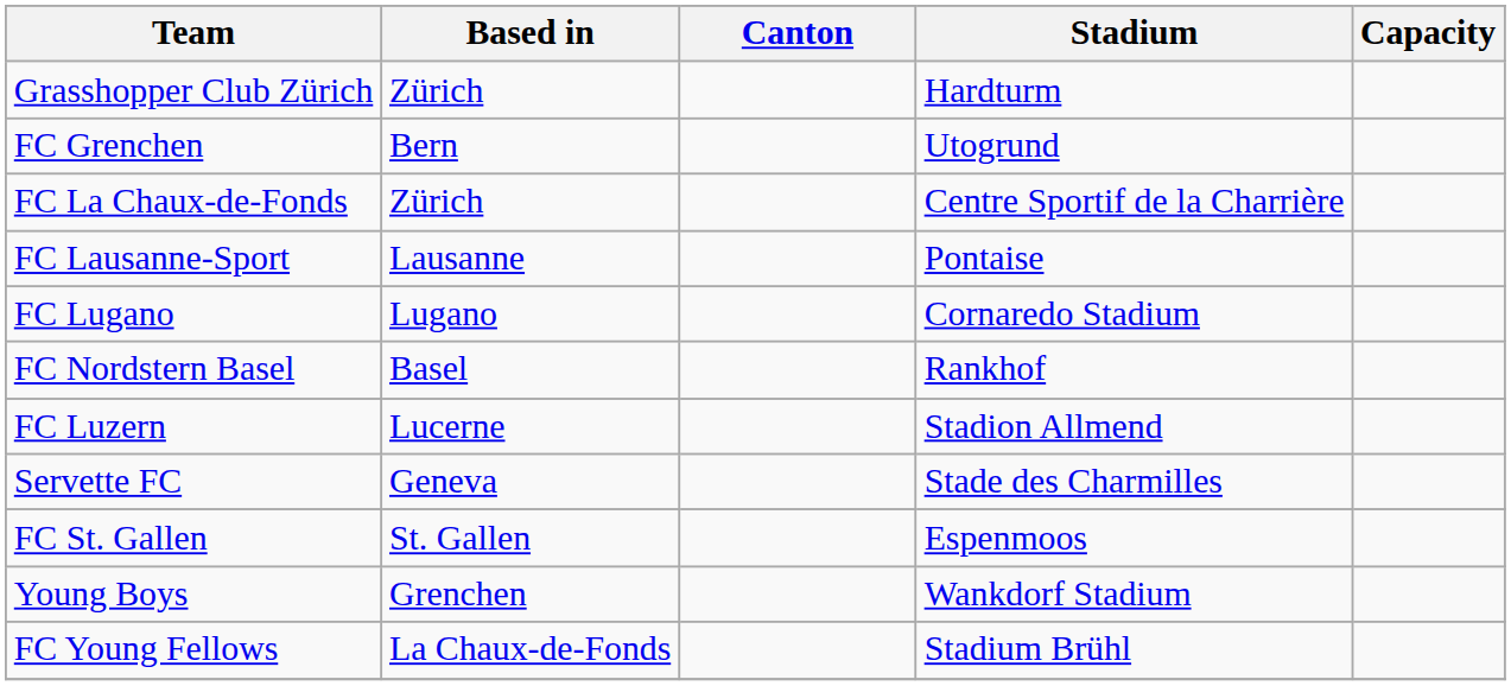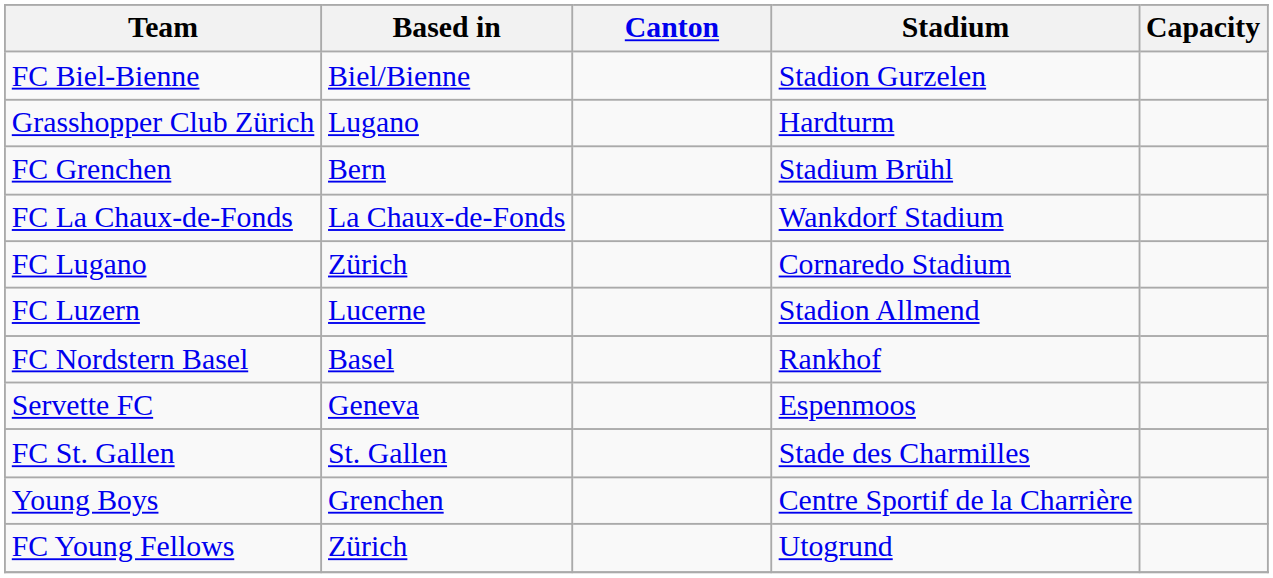+ row: FC Biel-Bienne | Biel/Bienne | Stadion Gurzelen
Grasshopper Club Zürich | Based in: Zürich -> Lugano
FC Grenchen | Stadium: Utogrund -> Stadium Brühl
FC La Chaux-de-Fonds | Based in: Zürich -> La Chaux-de-Fonds
FC La Chaux-de-Fonds | Stadium: Centre Sportif de la Charrière -> Wankdorf Stadium
- row: FC Lausanne-Sport | Lausanne | Pontaise
FC Lugano | Based in: Lugano -> Zürich
rows swapped: FC Luzern <-> FC Nordstern Basel
Servette FC | Stadium: Stade des Charmilles -> Espenmoos
FC St. Gallen | Stadium: Espenmoos -> Stade des Charmilles
Young Boys | Stadium: Wankdorf Stadium -> Centre Sportif de la Charrière
FC Young Fellows | Based in: La Chaux-de-Fonds -> Zürich
FC Young Fellows | Stadium: Stadium Brühl -> Utogrund
